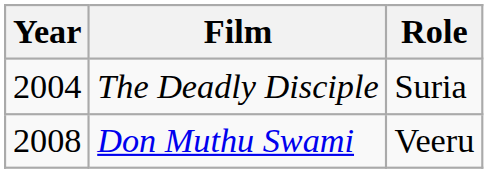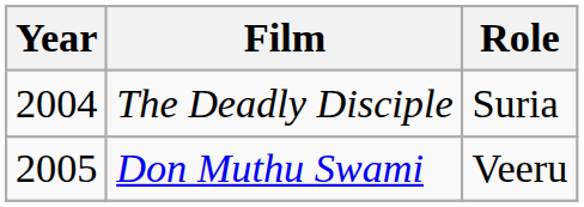Don Muthu Swami | Year: 2008 -> 2005
